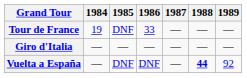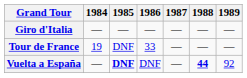rows swapped: Giro d'Italia <-> Tour de France
Vuelta a España | 1985: normal -> bold
